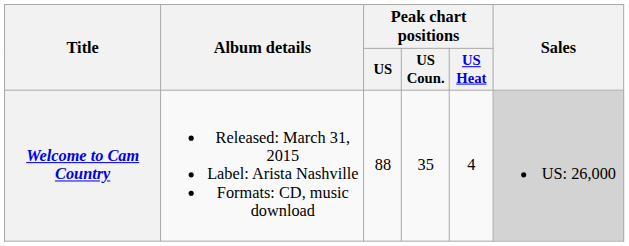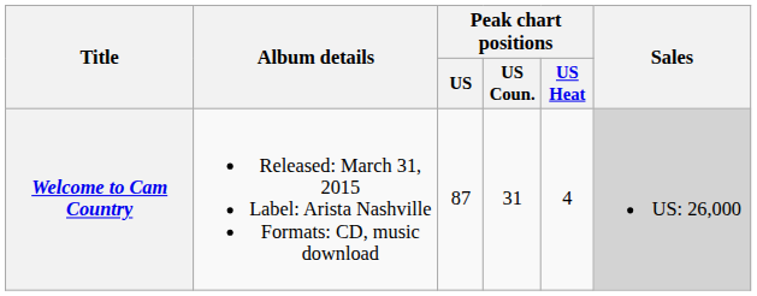Welcome to Cam Country | Peak chart positions / US: 88 -> 87
Welcome to Cam Country | Peak chart positions / US Coun.: 35 -> 31
